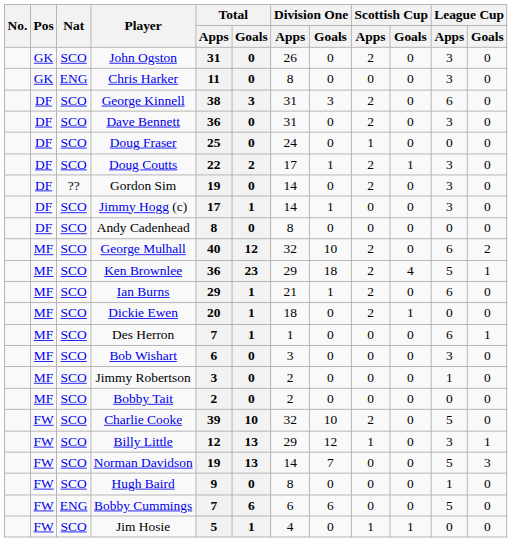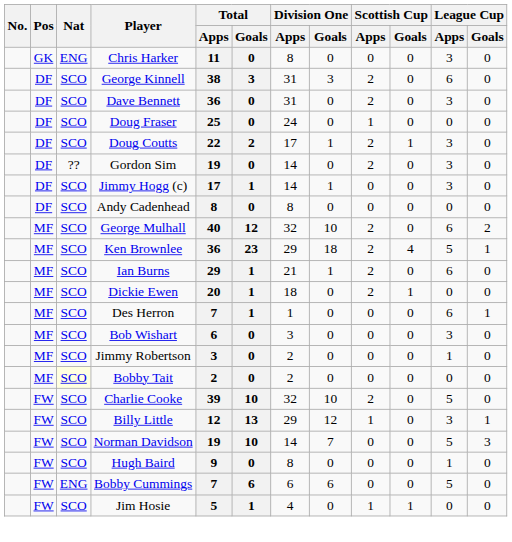- row: GK | SCO | John Ogston | 31 | 0 | 26 | 0 | 2 | 0 | 3 | 0
Bobby Tait | Nat: no background -> lightyellow background
Norman Davidson | Total / Goals: 13 -> 10
